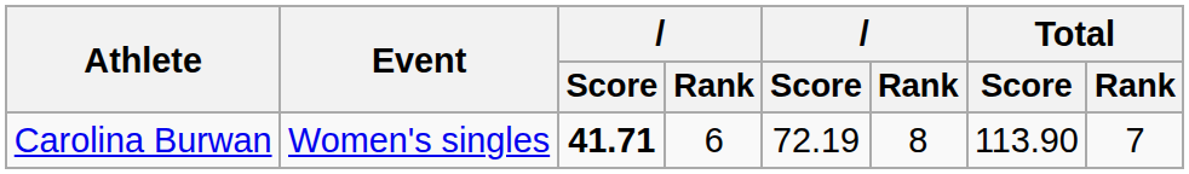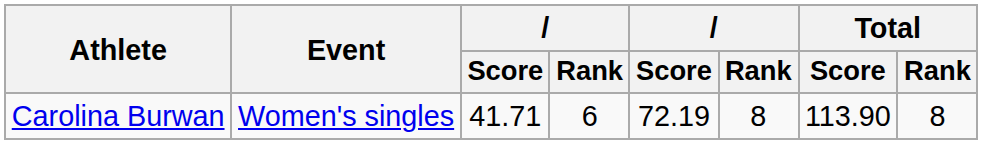Carolina Burwan | column 3: bold -> normal
Carolina Burwan | Total / Rank: 7 -> 8
